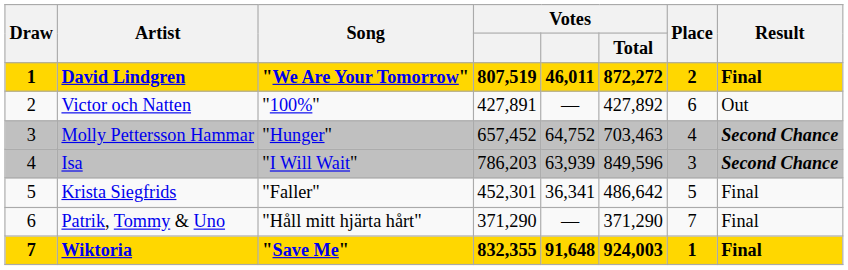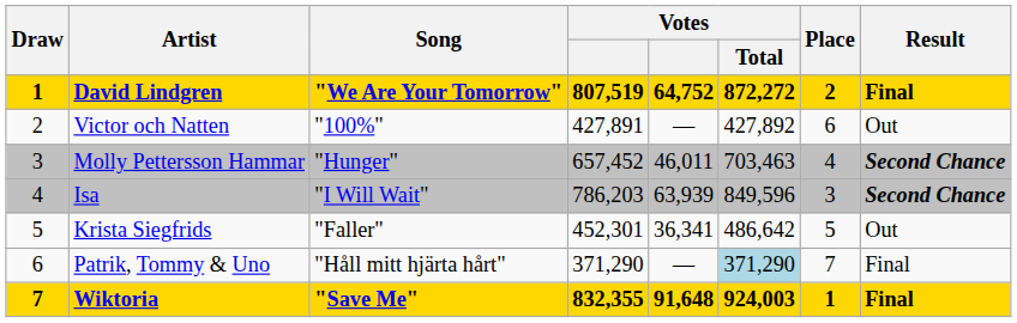David Lindgren | column 5: 46,011 -> 64,752
Molly Pettersson Hammar | column 5: 64,752 -> 46,011
Krista Siegfrids | Result: Final -> Out
Patrik, Tommy & Uno | Votes / Total: no background -> lightblue background
